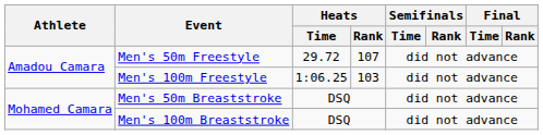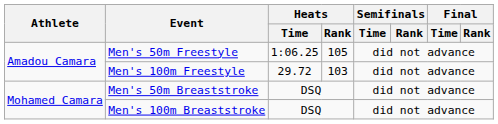Men's 50m Freestyle | Heats / Time: 29.72 -> 1:06.25
Men's 50m Freestyle | Heats / Rank: 107 -> 105
Men's 100m Freestyle | Heats / Time: 1:06.25 -> 29.72
